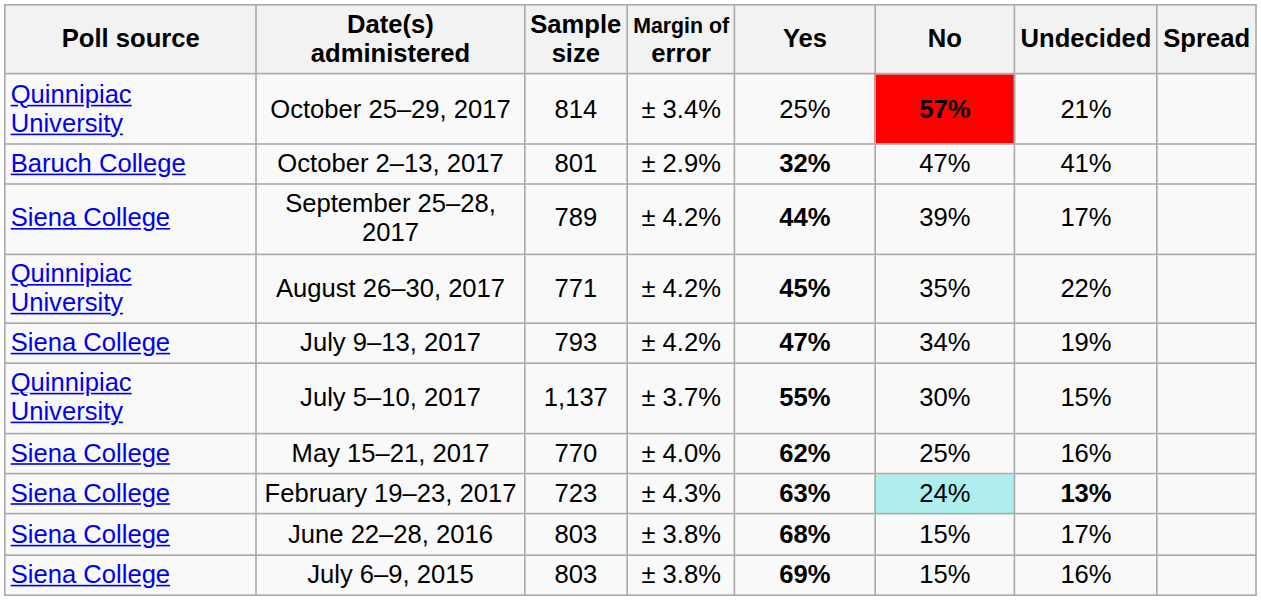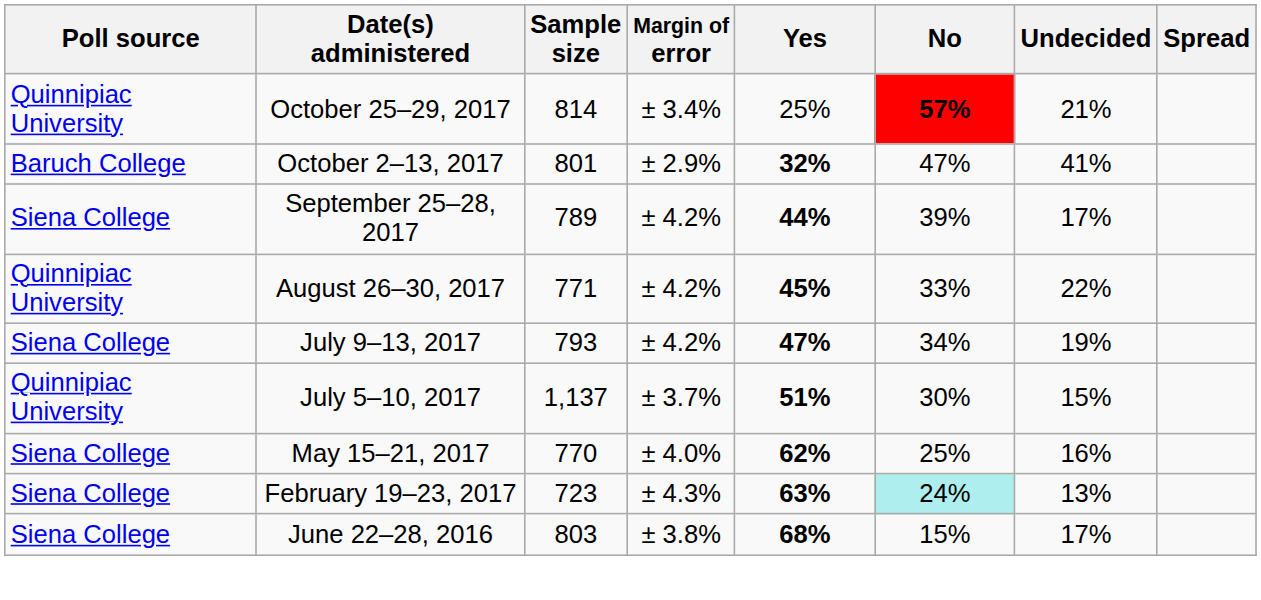August 26–30, 2017 | No: 35% -> 33%
July 5–10, 2017 | Yes: 55% -> 51%
February 19–23, 2017 | Undecided: bold -> normal
- row: Siena College | July 6–9, 2015 | 803 | ± 3.8% | 69% | 15% | 16%
